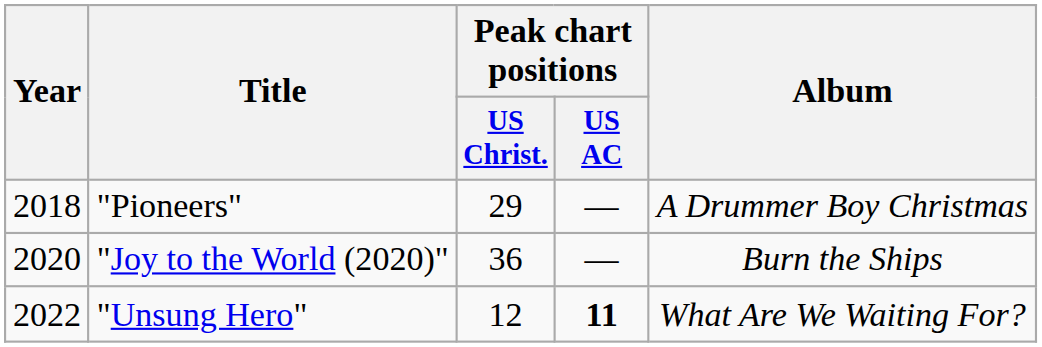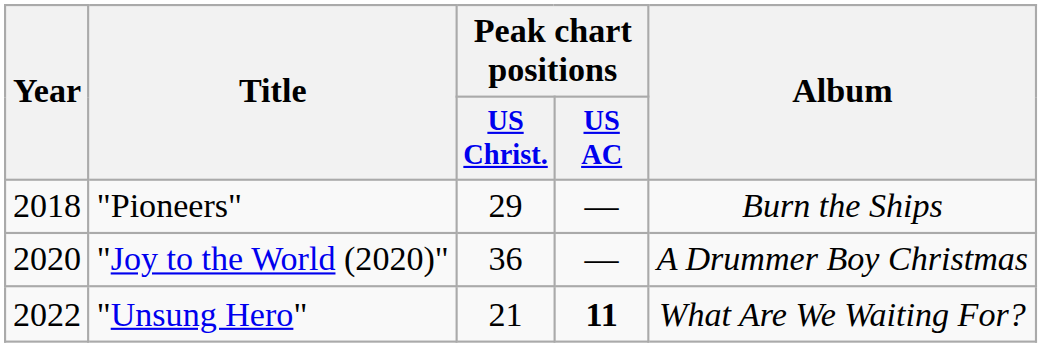"Pioneers" | Album: A Drummer Boy Christmas -> Burn the Ships
"Joy to the World (2020)" | Album: Burn the Ships -> A Drummer Boy Christmas
"Unsung Hero" | Peak chart positions / US Christ.: 12 -> 21
